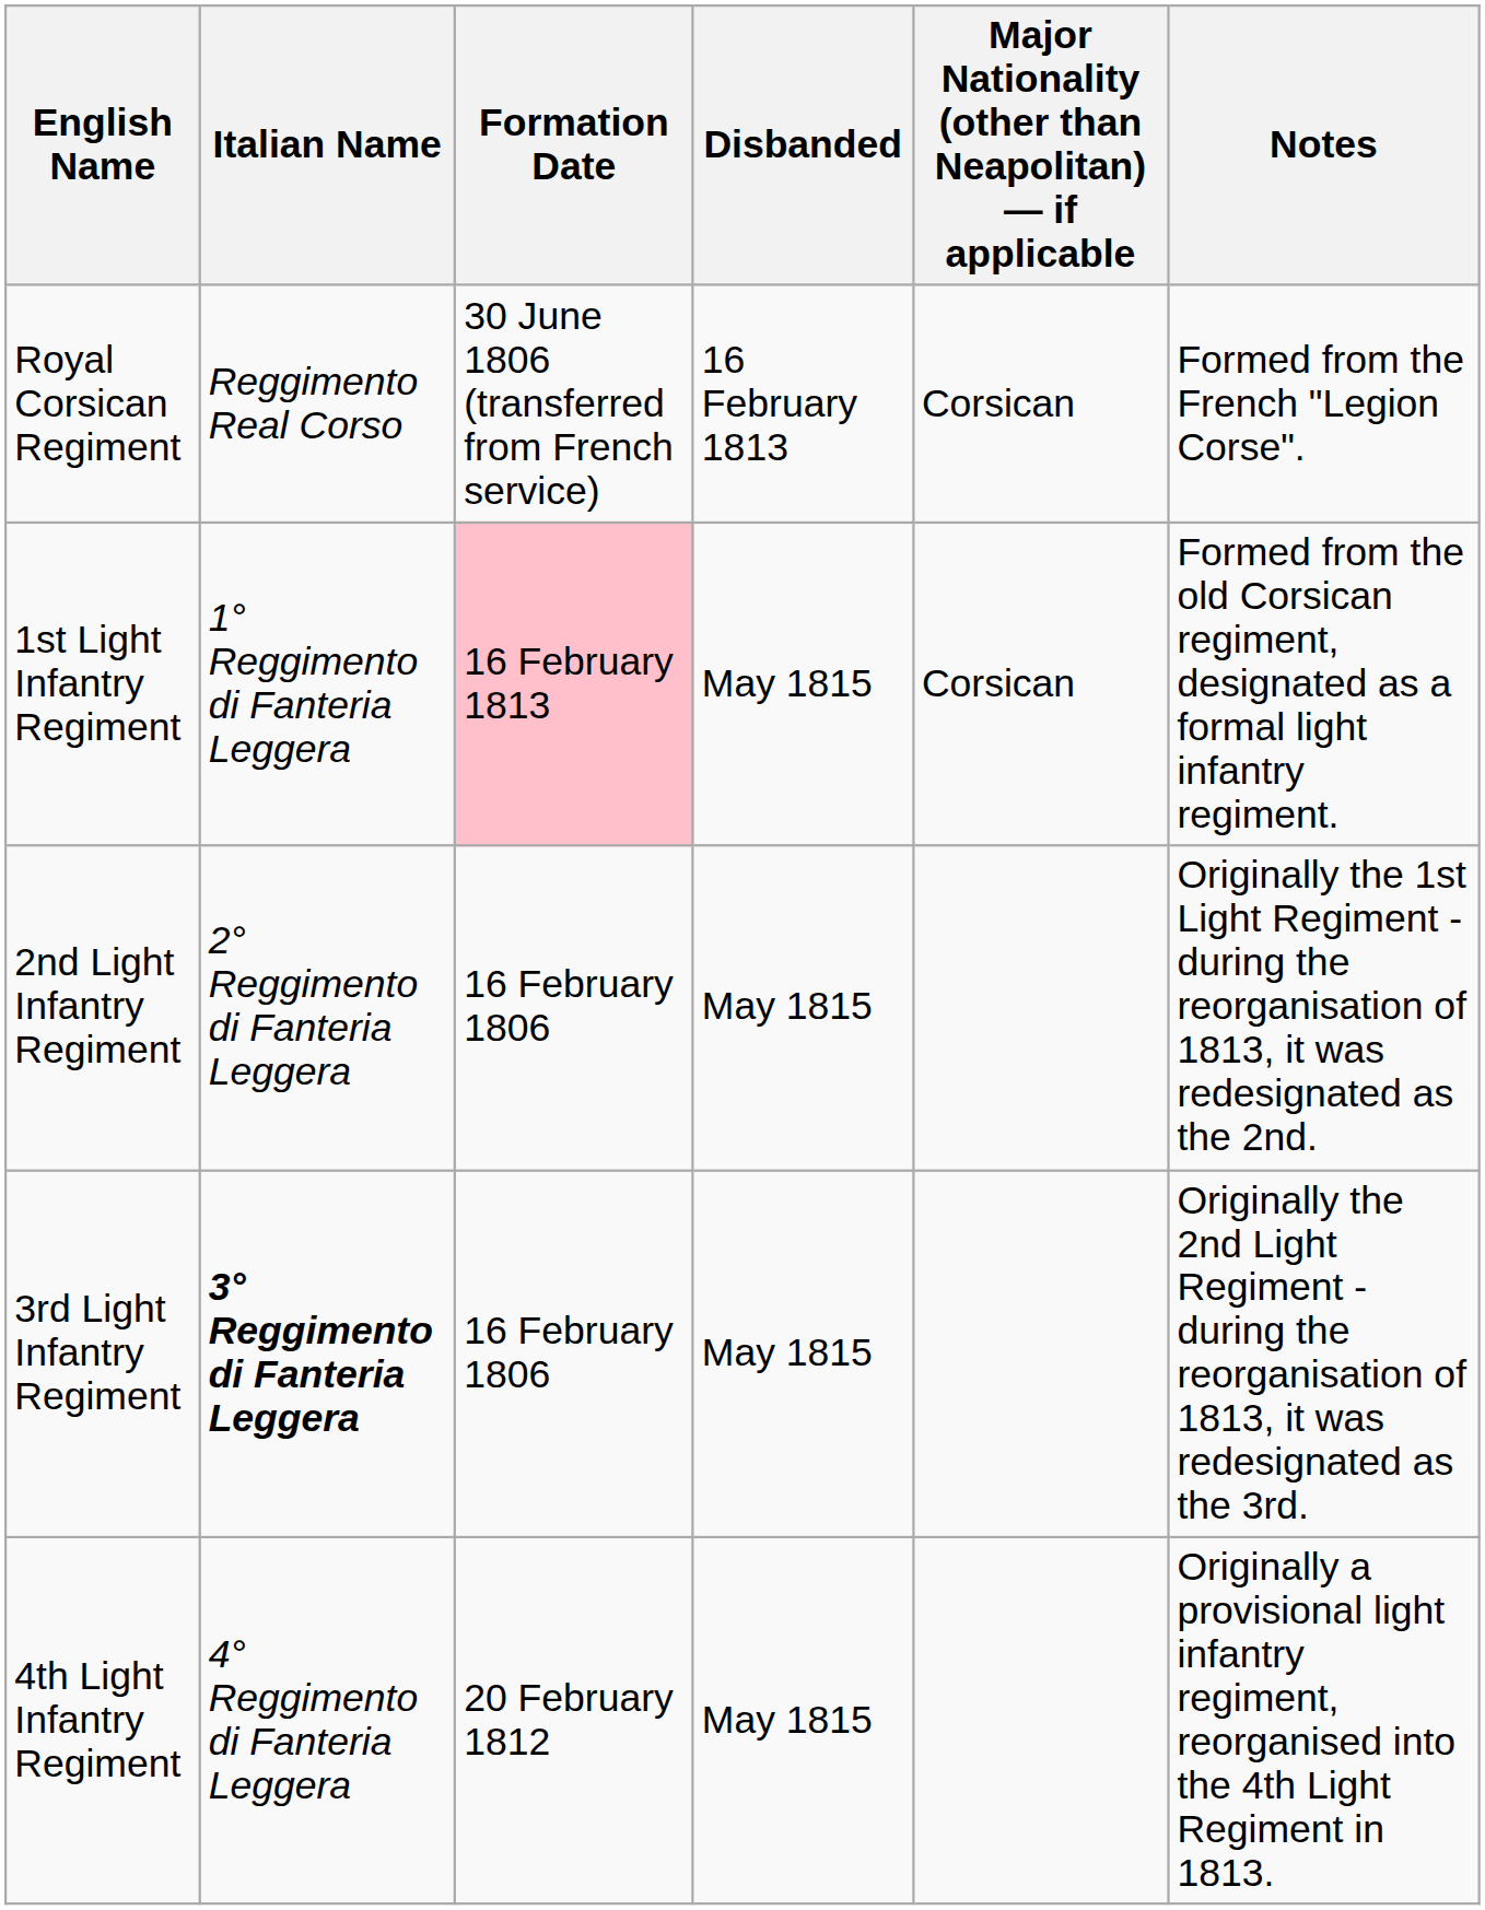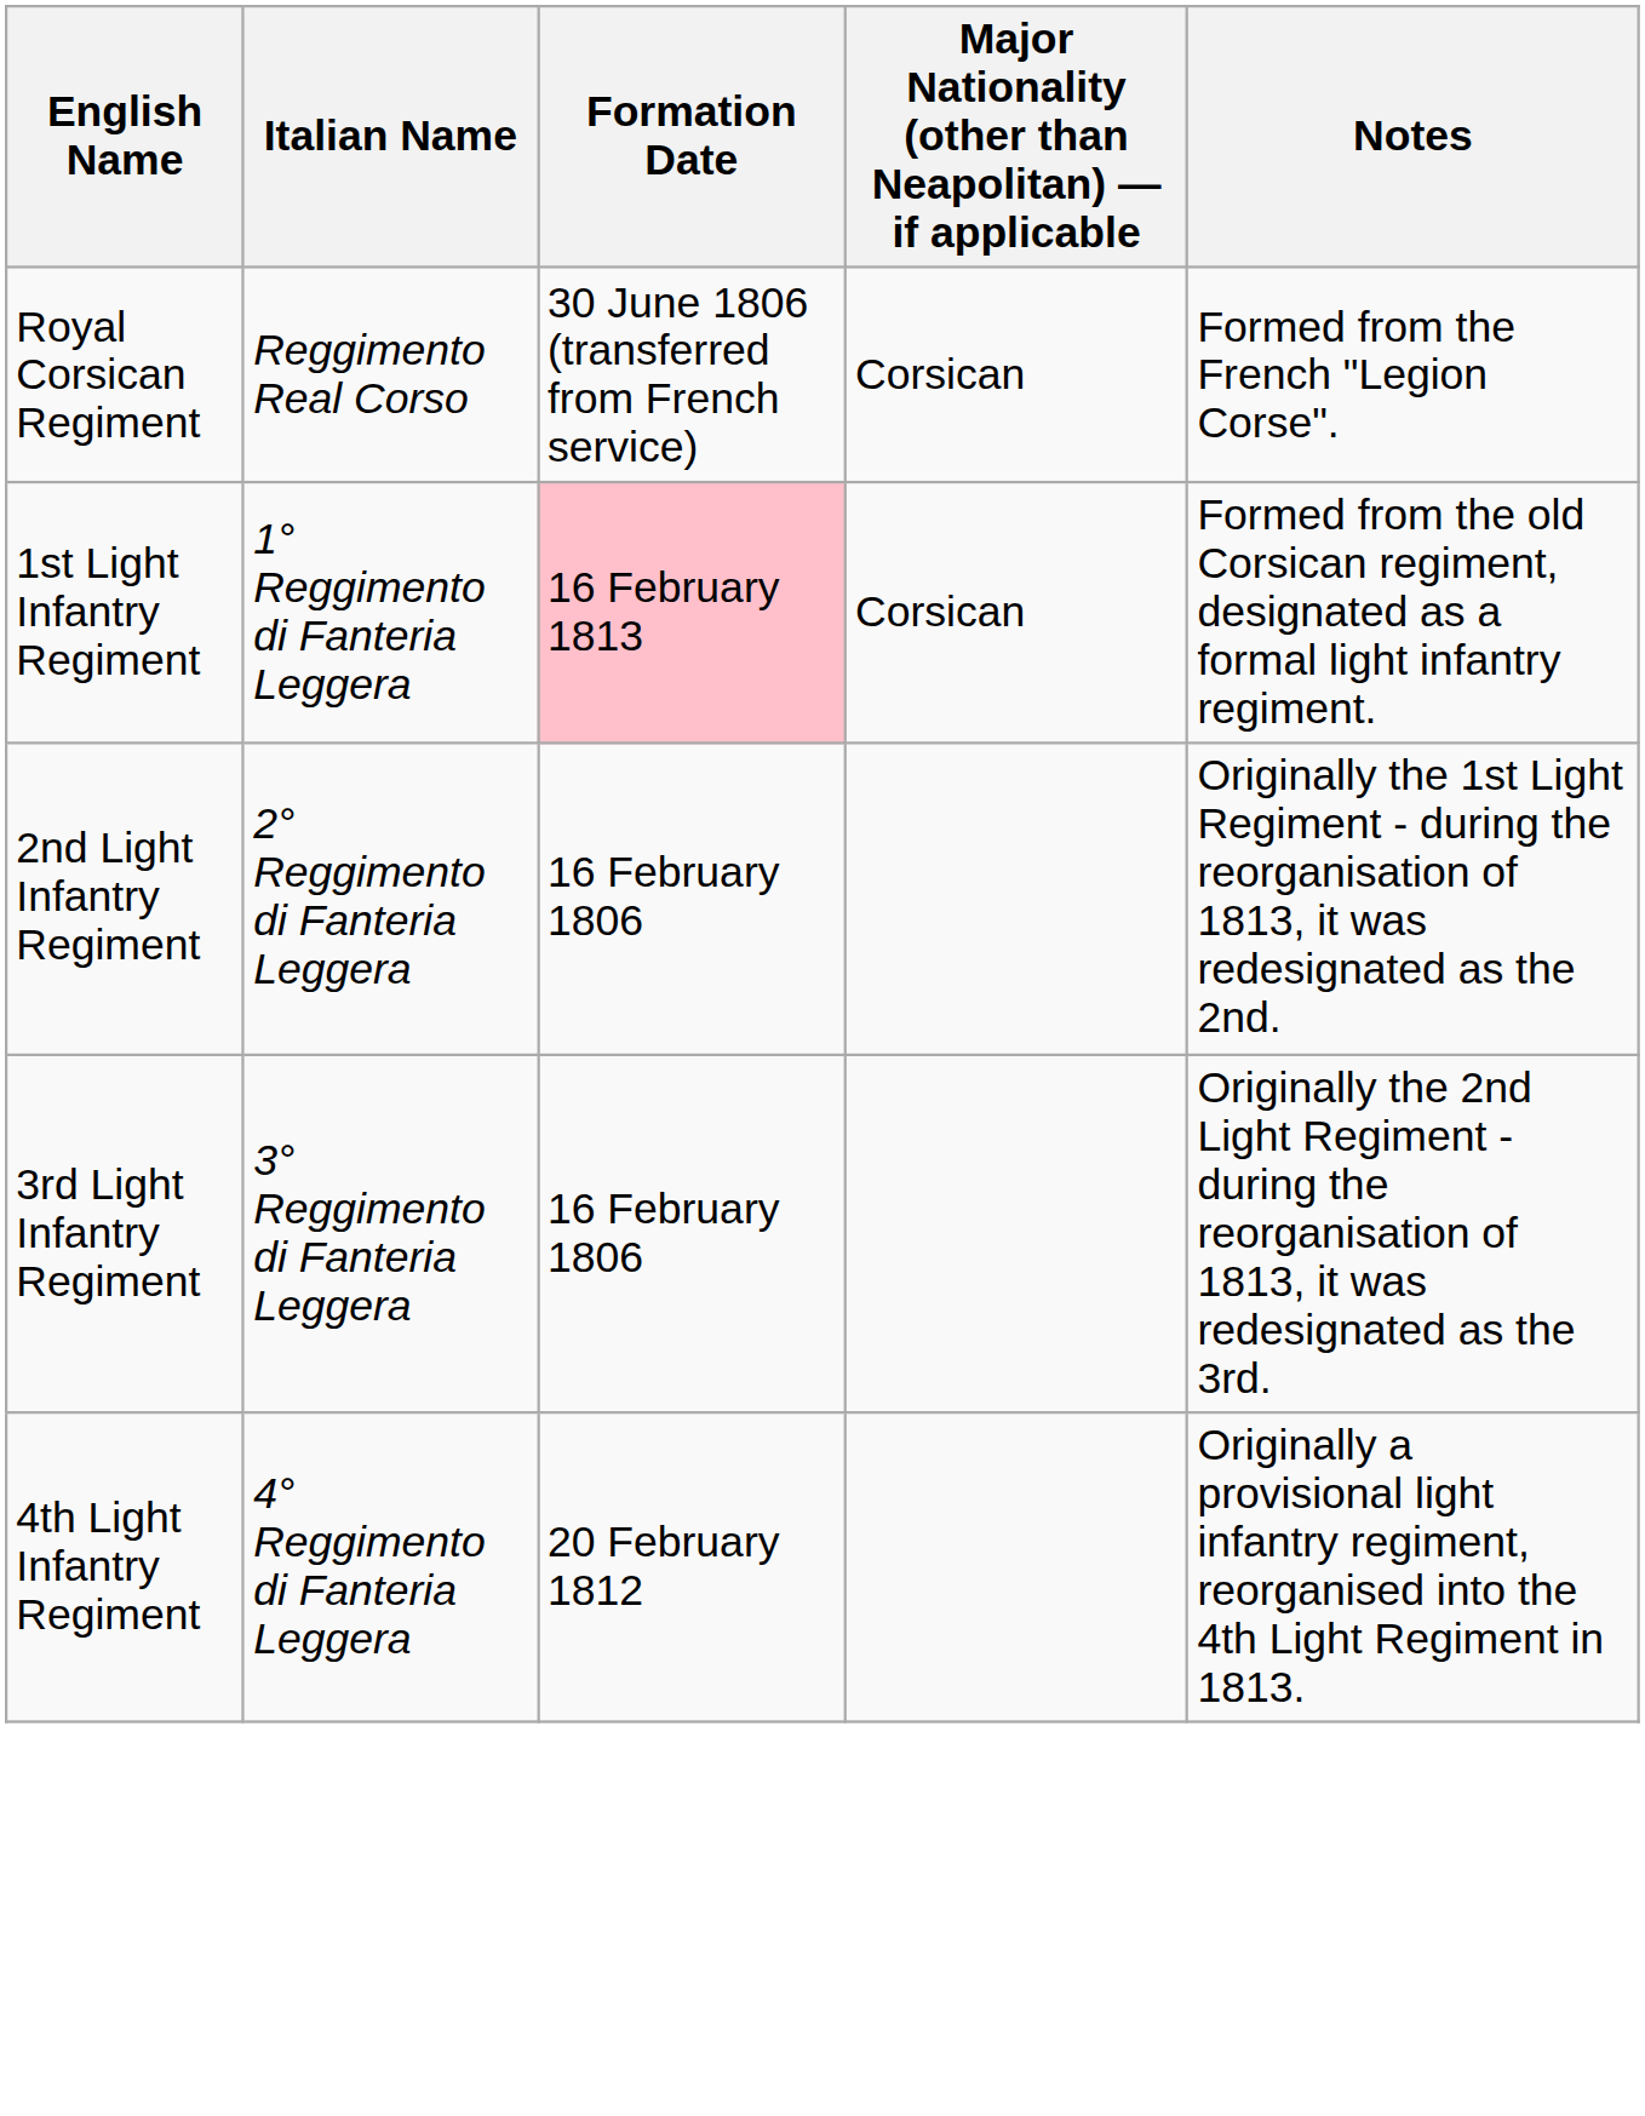- column: Disbanded | 16 February 1813 | May 1815 | May 1815 | May 1815 | May 1815
3rd Light Infantry Regiment | Italian Name: bold -> normal
